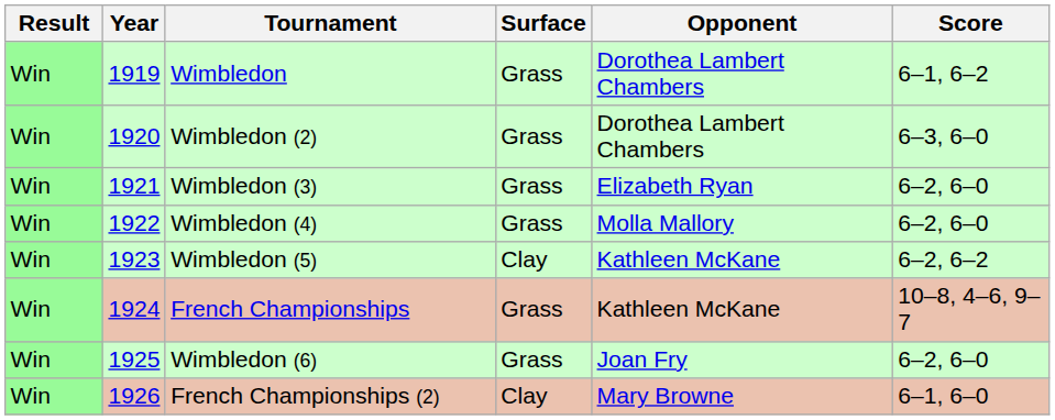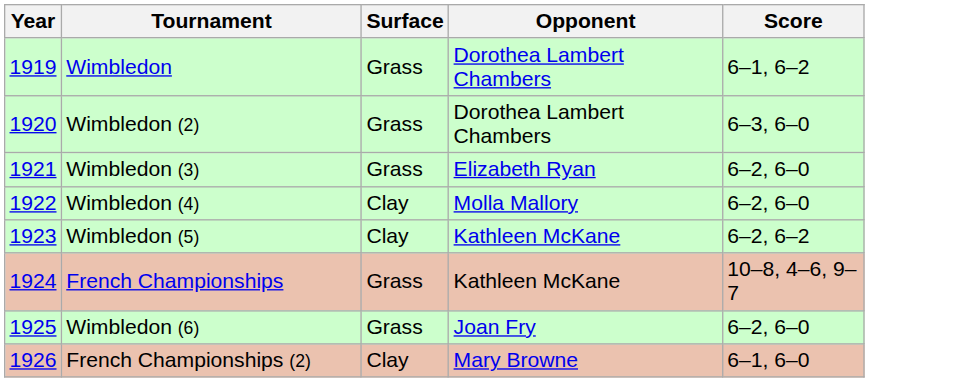- column: Result | Win | Win | Win | Win | Win | Win | Win | Win
Wimbledon (4) | Surface: Grass -> Clay
